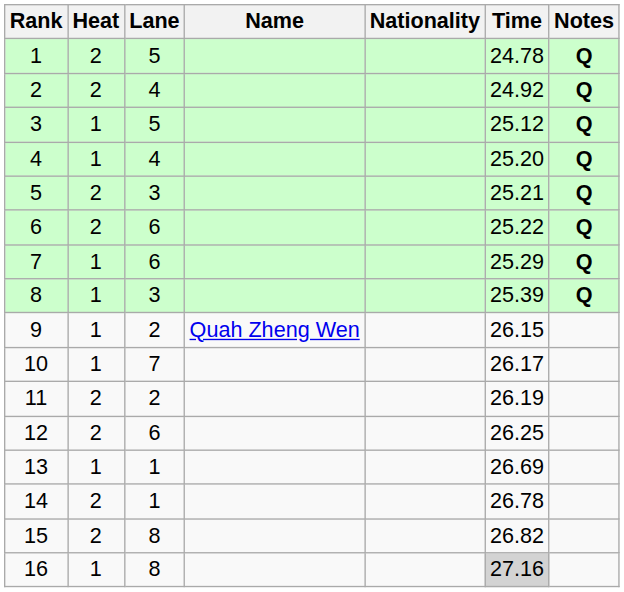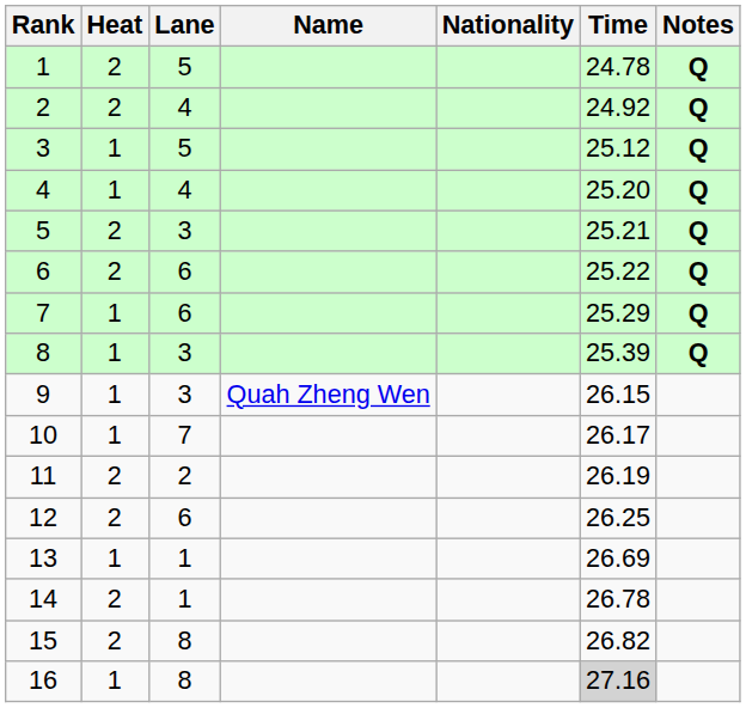9 | Lane: 2 -> 3
